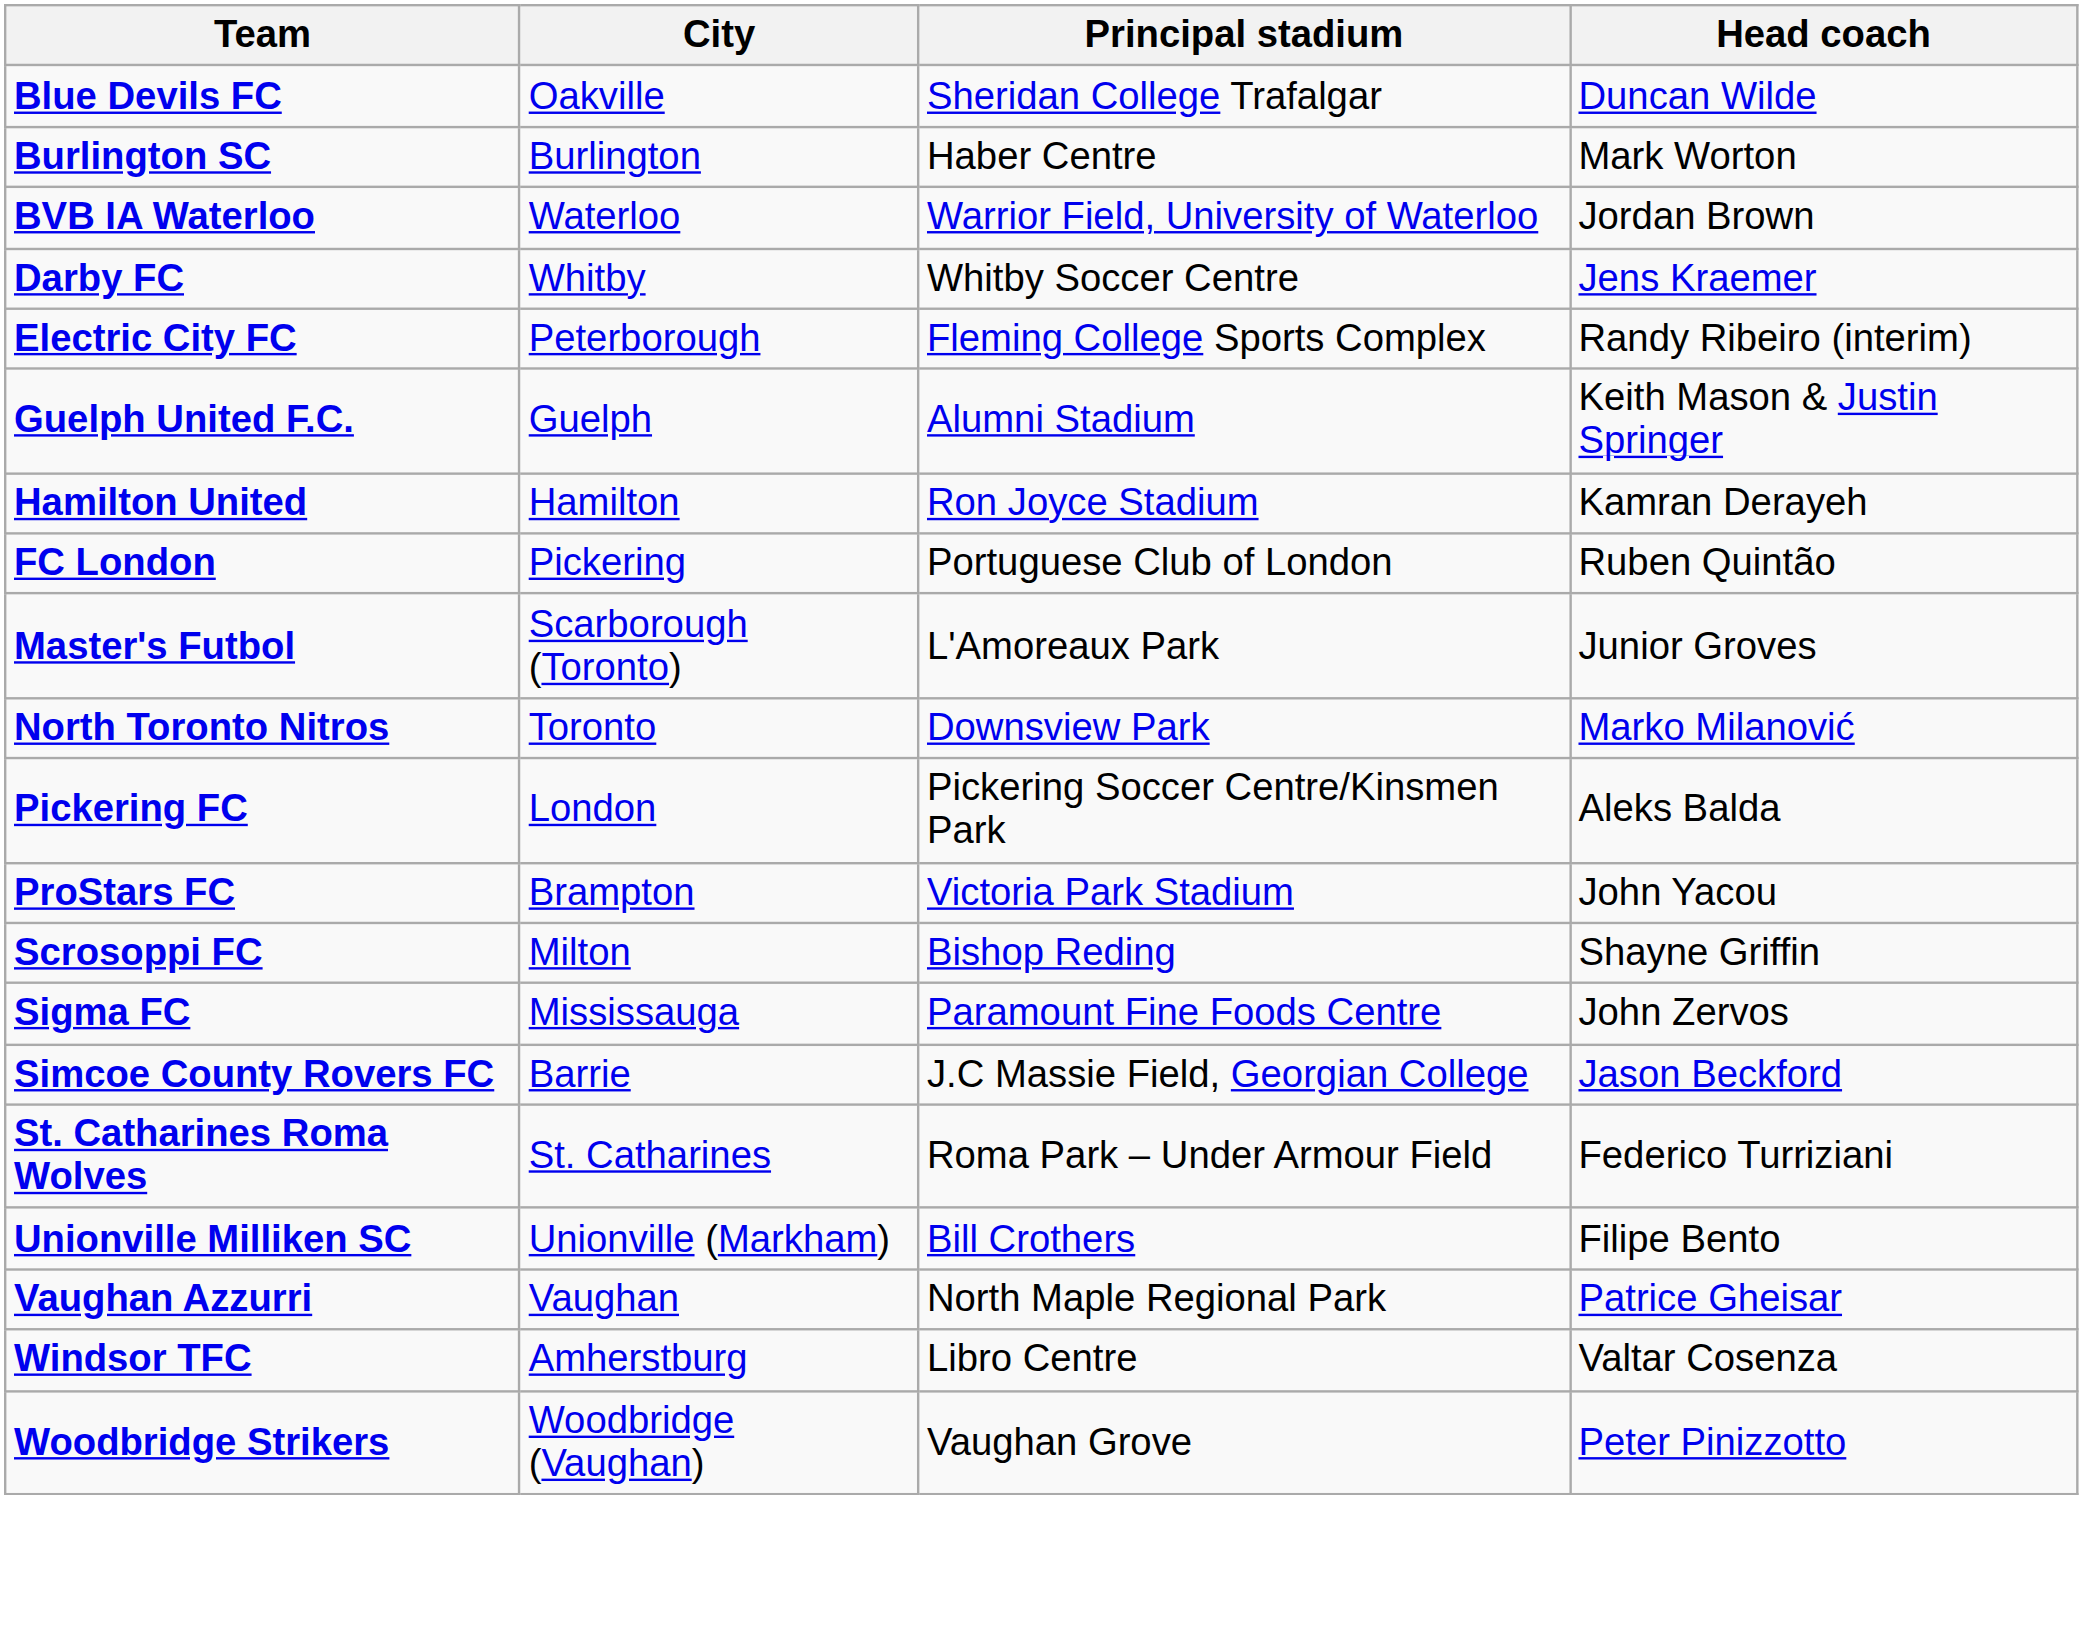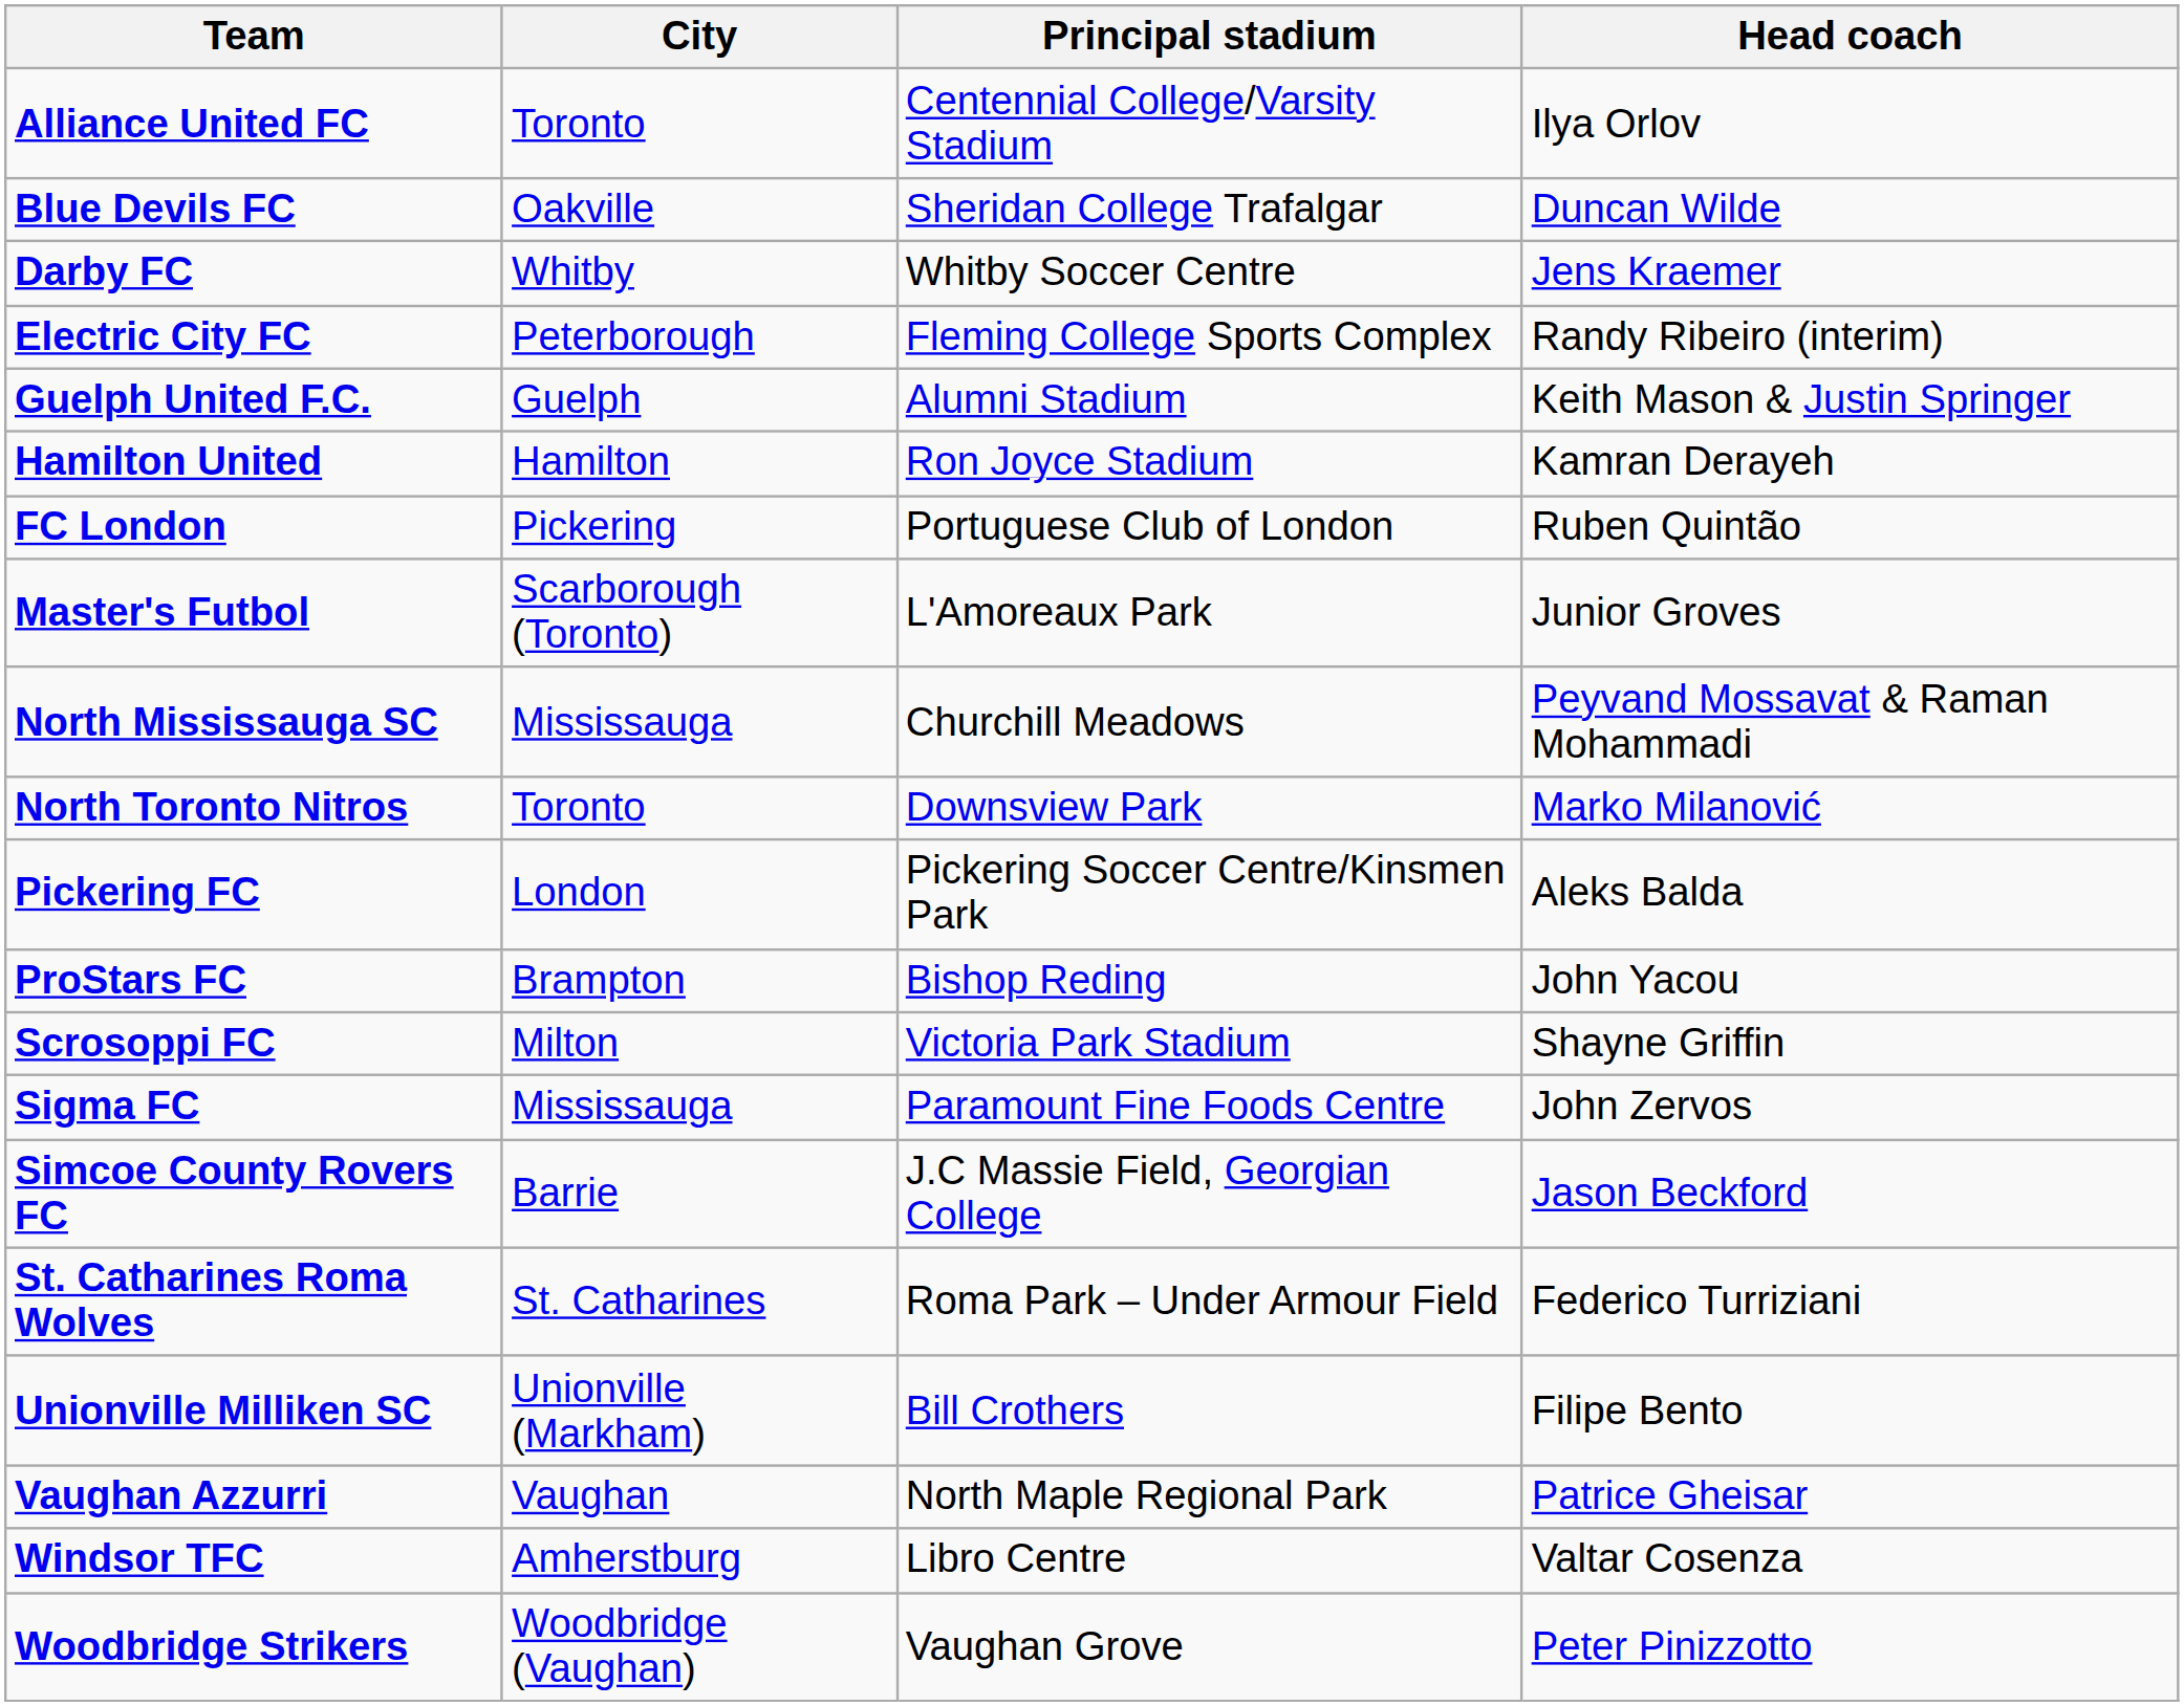+ row: Alliance United FC | Toronto | Centennial College/Varsity Stadium | Ilya Orlov
- row: Burlington SC | Burlington | Haber Centre | Mark Worton
- row: BVB IA Waterloo | Waterloo | Warrior Field, University of Waterloo | Jordan Brown
+ row: North Mississauga SC | Mississauga | Churchill Meadows | Peyvand Mossavat & Raman Mohammadi
ProStars FC | Principal stadium: Victoria Park Stadium -> Bishop Reding
Scrosoppi FC | Principal stadium: Bishop Reding -> Victoria Park Stadium
